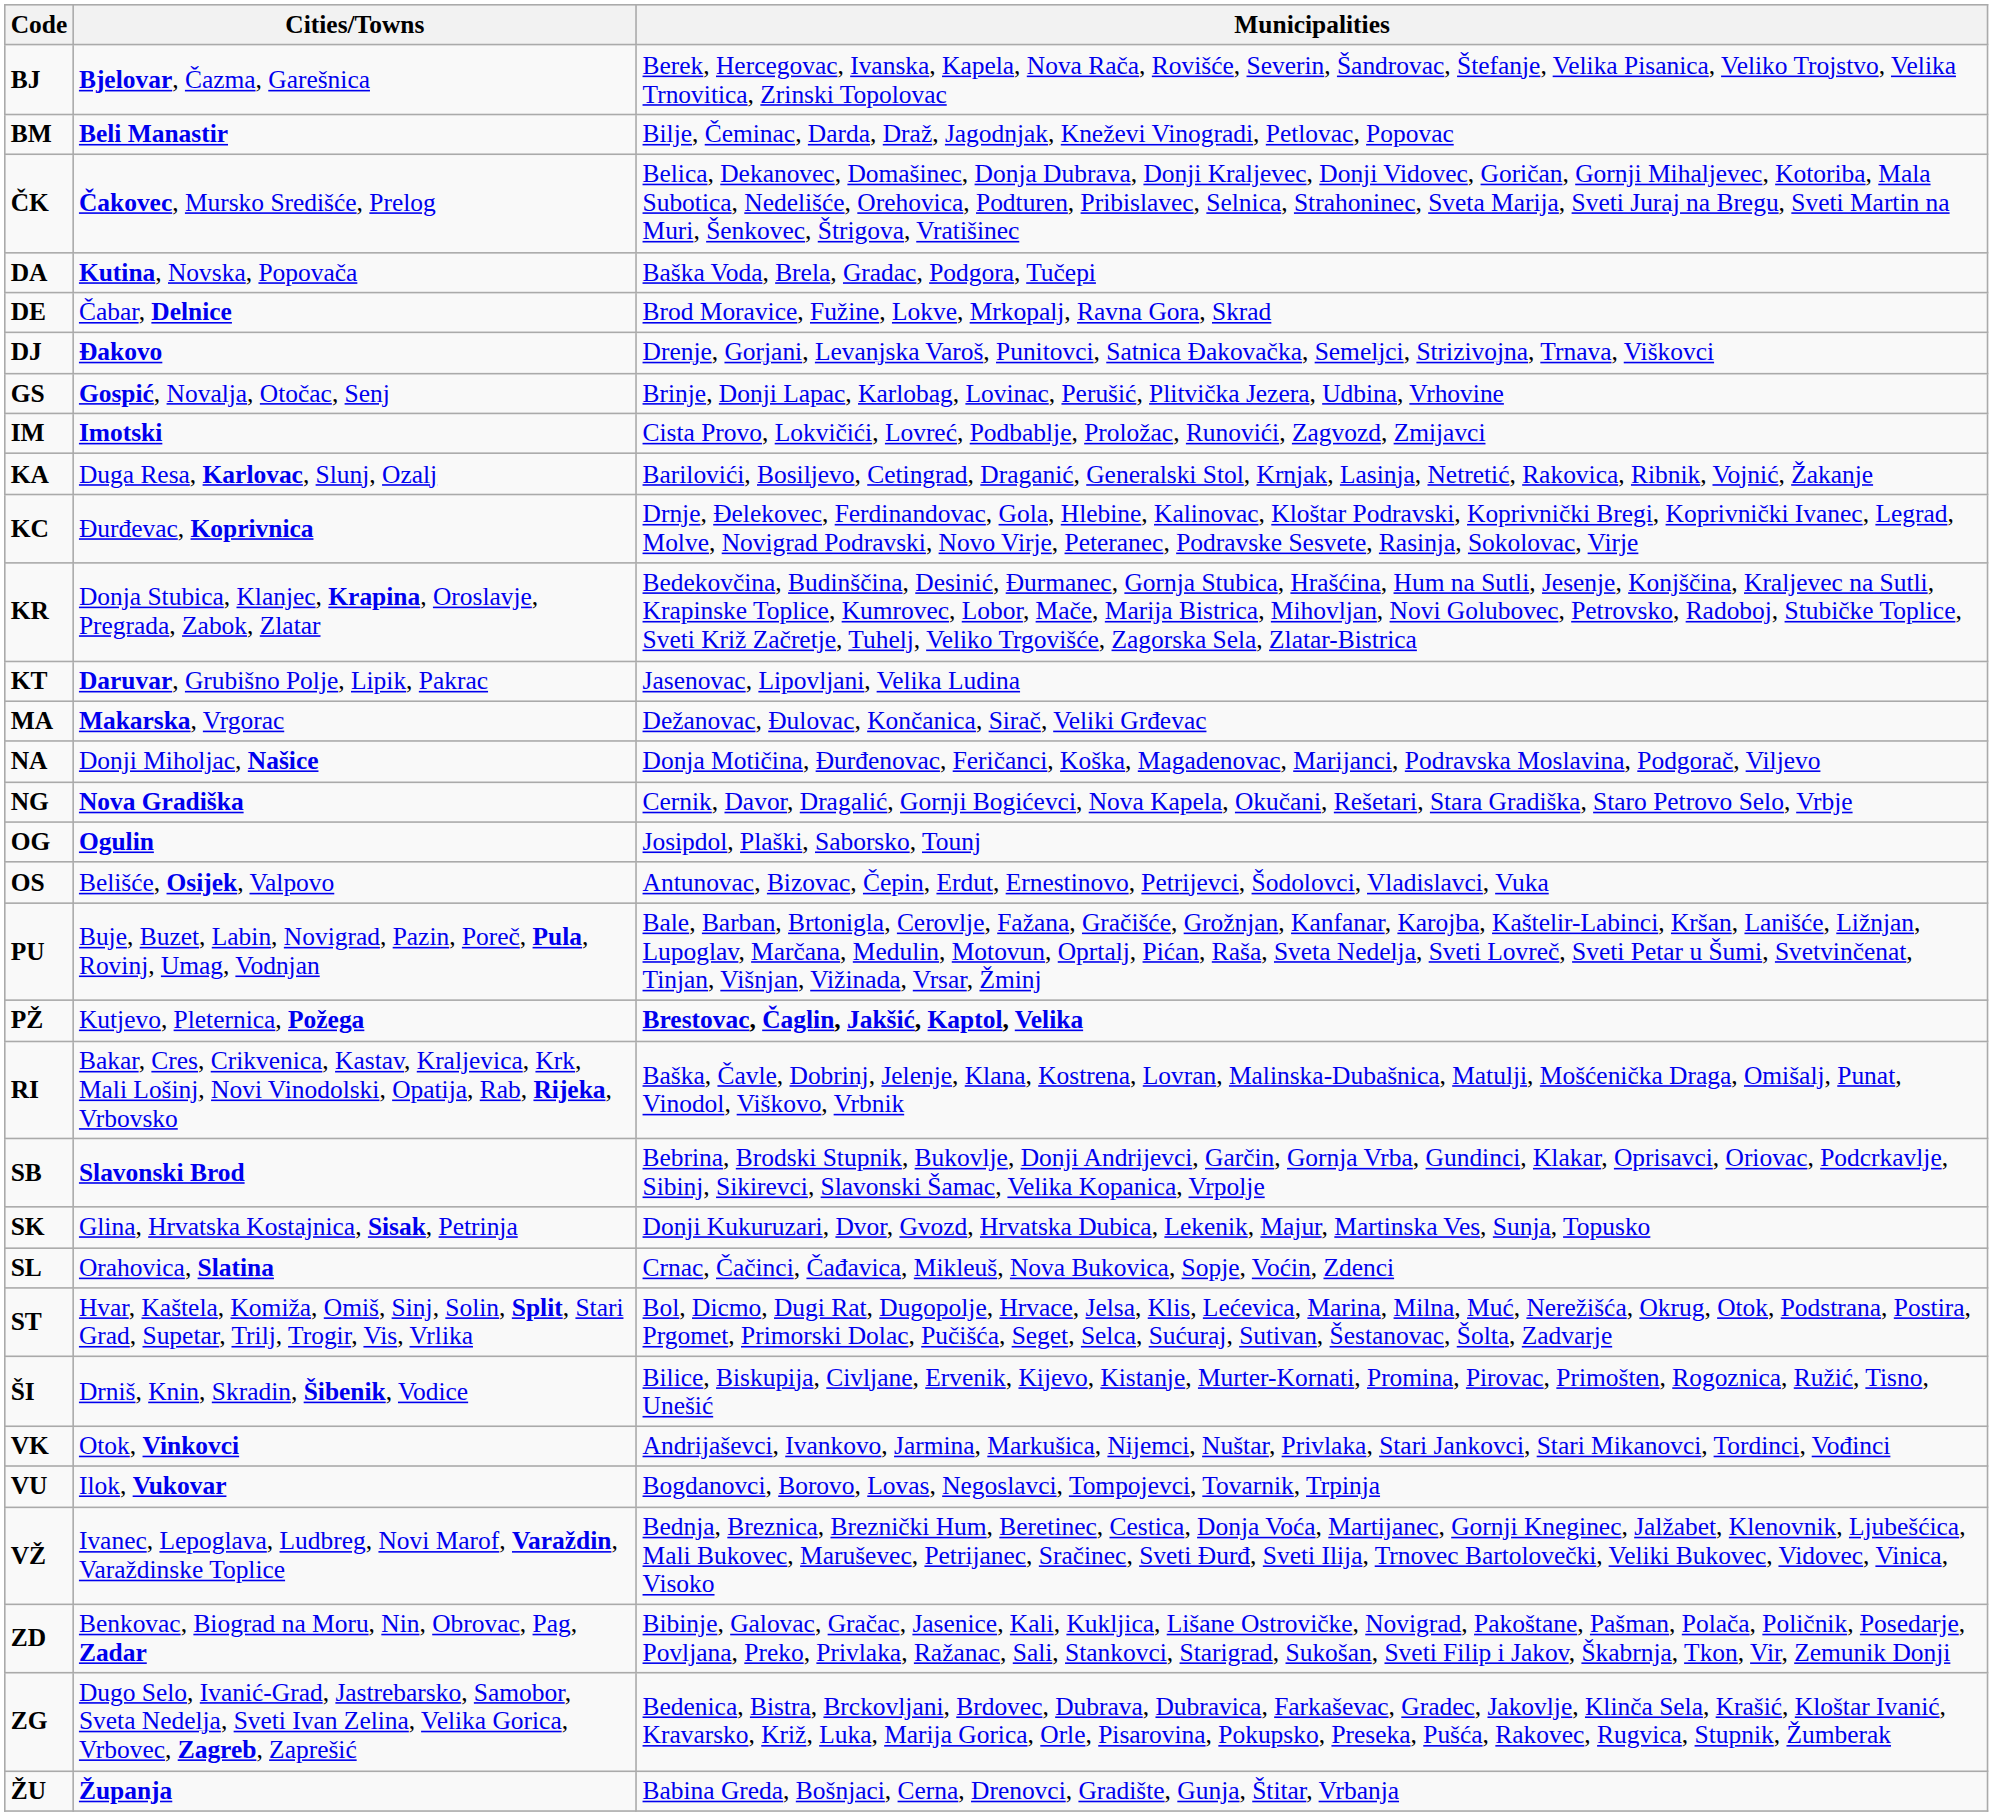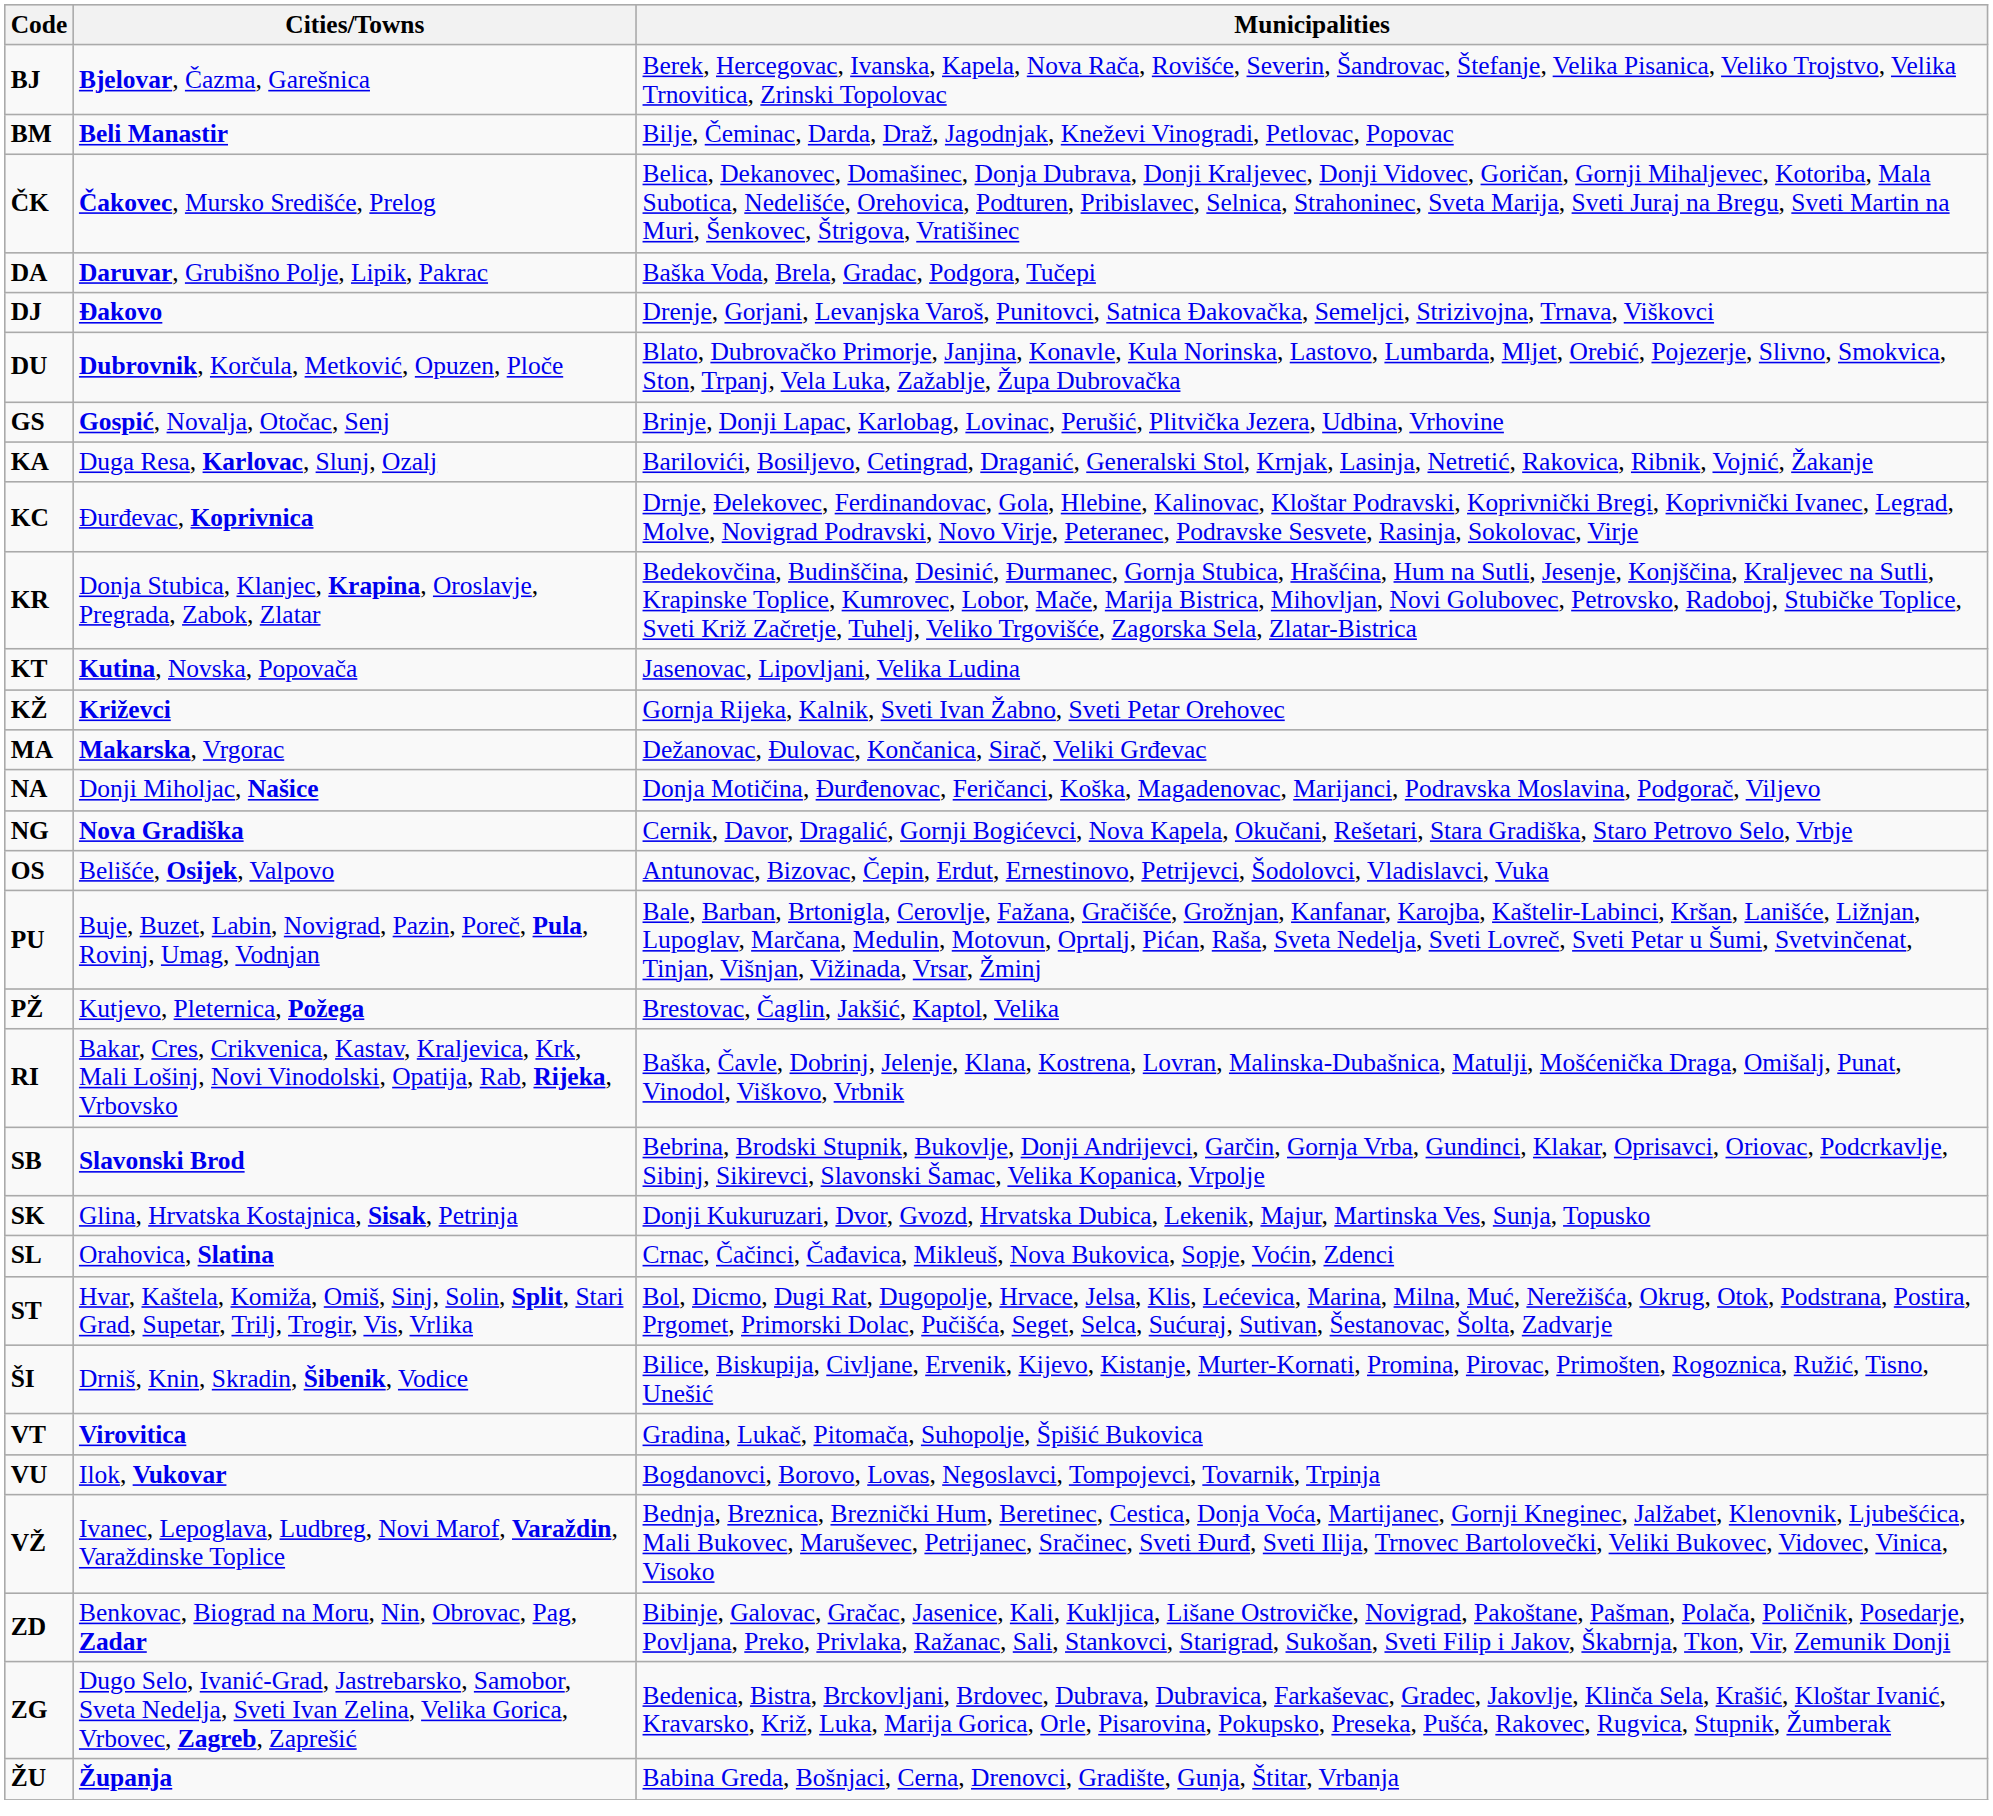DA | Cities/Towns: Kutina, Novska, Popovača -> Daruvar, Grubišno Polje, Lipik, Pakrac
- row: DE | Čabar, Delnice | Brod Moravice, Fužine, Lokve, Mrkopalj, Ravna Gora, Skrad
+ row: DU | Dubrovnik, Korčula, Metković, Opuzen, Ploče | Blato, Dubrovačko Primorje, Janjina, Konavle, Kula Norinska, Lastovo, Lumbarda, Mljet, Orebić, Pojezerje, Slivno, Smokvica, Ston, Trpanj, Vela Luka, Zažablje, Župa Dubrovačka
- row: IM | Imotski | Cista Provo, Lokvičići, Lovreć, Podbablje, Proložac, Runovići, Zagvozd, Zmijavci
KT | Cities/Towns: Daruvar, Grubišno Polje, Lipik, Pakrac -> Kutina, Novska, Popovača
+ row: KŽ | Križevci | Gornja Rijeka, Kalnik, Sveti Ivan Žabno, Sveti Petar Orehovec
- row: OG | Ogulin | Josipdol, Plaški, Saborsko, Tounj
PŽ | Municipalities: bold -> normal
- row: VK | Otok, Vinkovci | Andrijaševci, Ivankovo, Jarmina, Markušica, Nijemci, Nuštar, Privlaka, Stari Jankovci, Stari Mikanovci, Tordinci, Vođinci
+ row: VT | Virovitica | Gradina, Lukač, Pitomača, Suhopolje, Špišić Bukovica
